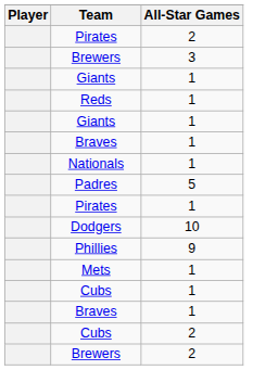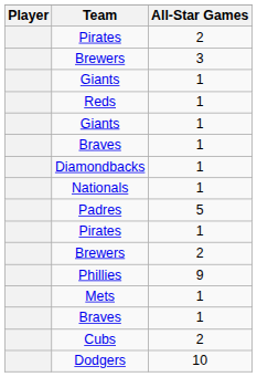+ row: Diamondbacks | 1
rows swapped: Dodgers <-> Brewers / 2
- row: Cubs | 1
